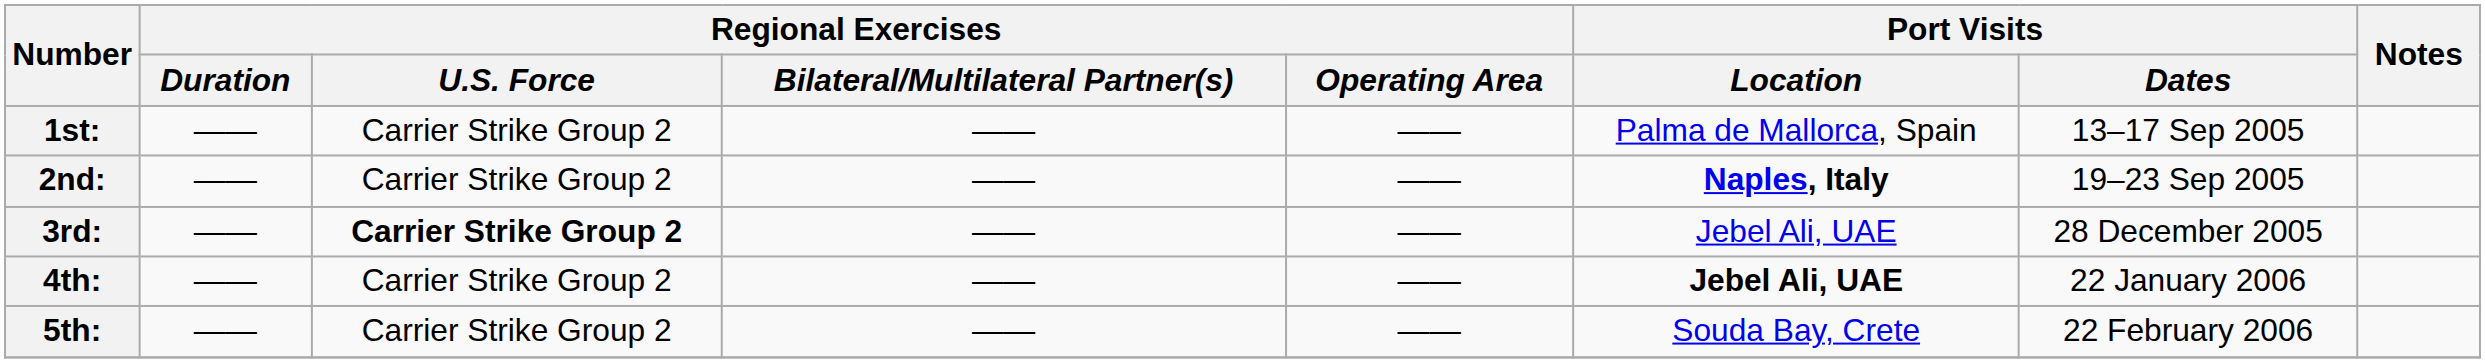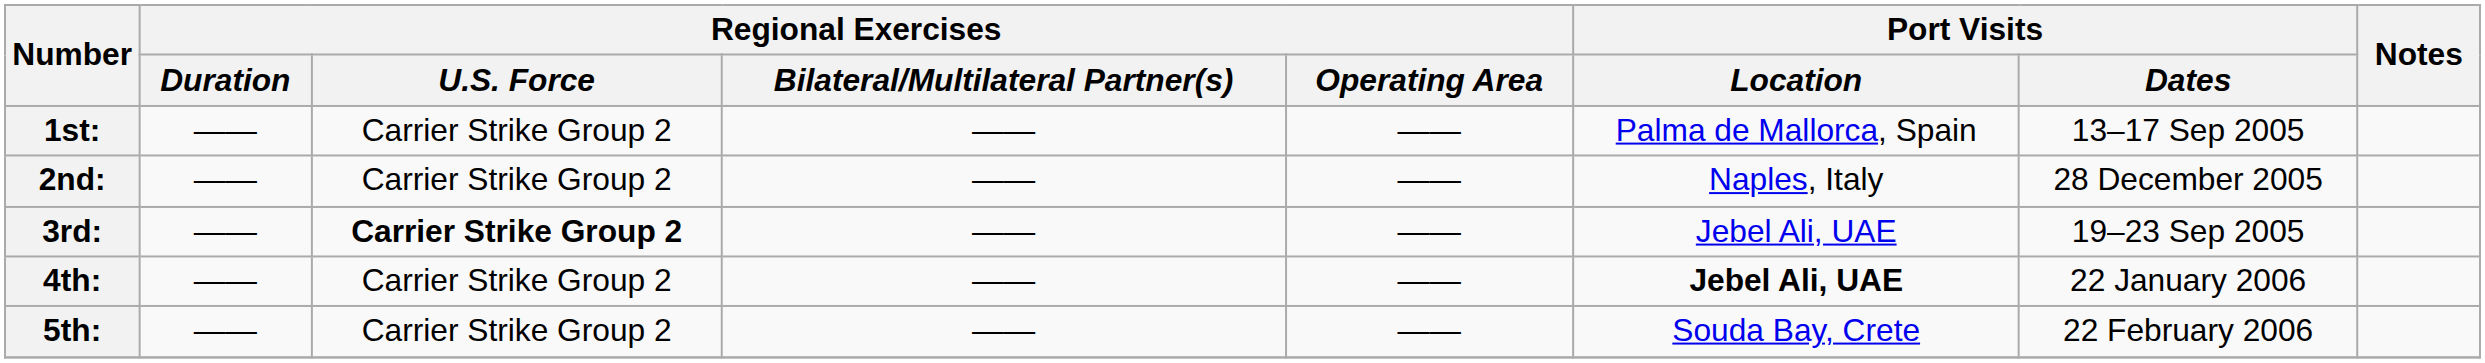2nd: | Port Visits / Location: bold -> normal
2nd: | Port Visits / Dates: 19–23 Sep 2005 -> 28 December 2005
3rd: | Port Visits / Dates: 28 December 2005 -> 19–23 Sep 2005
